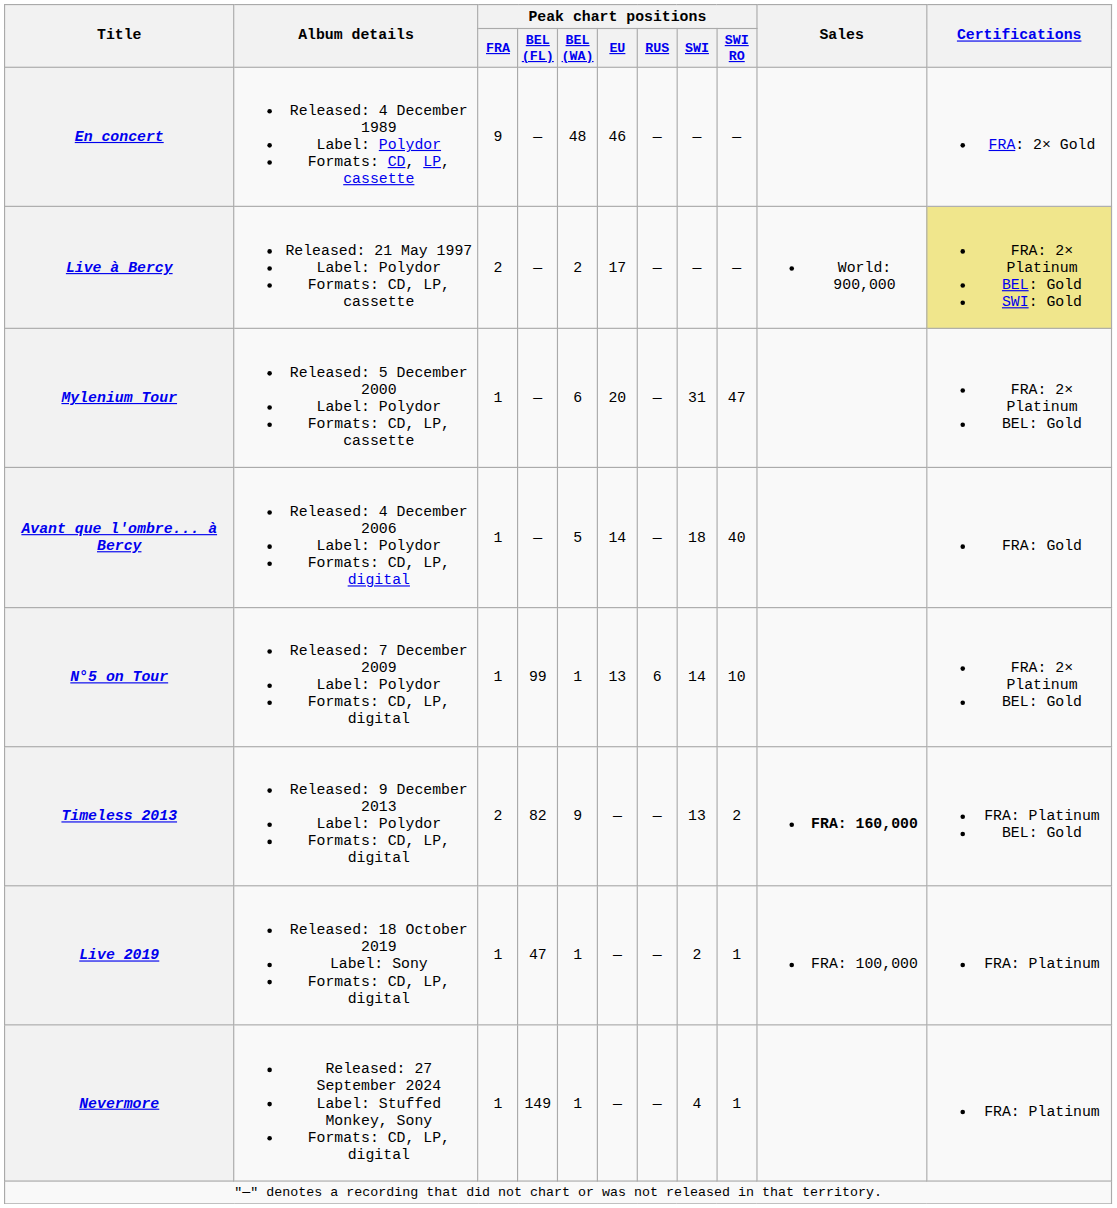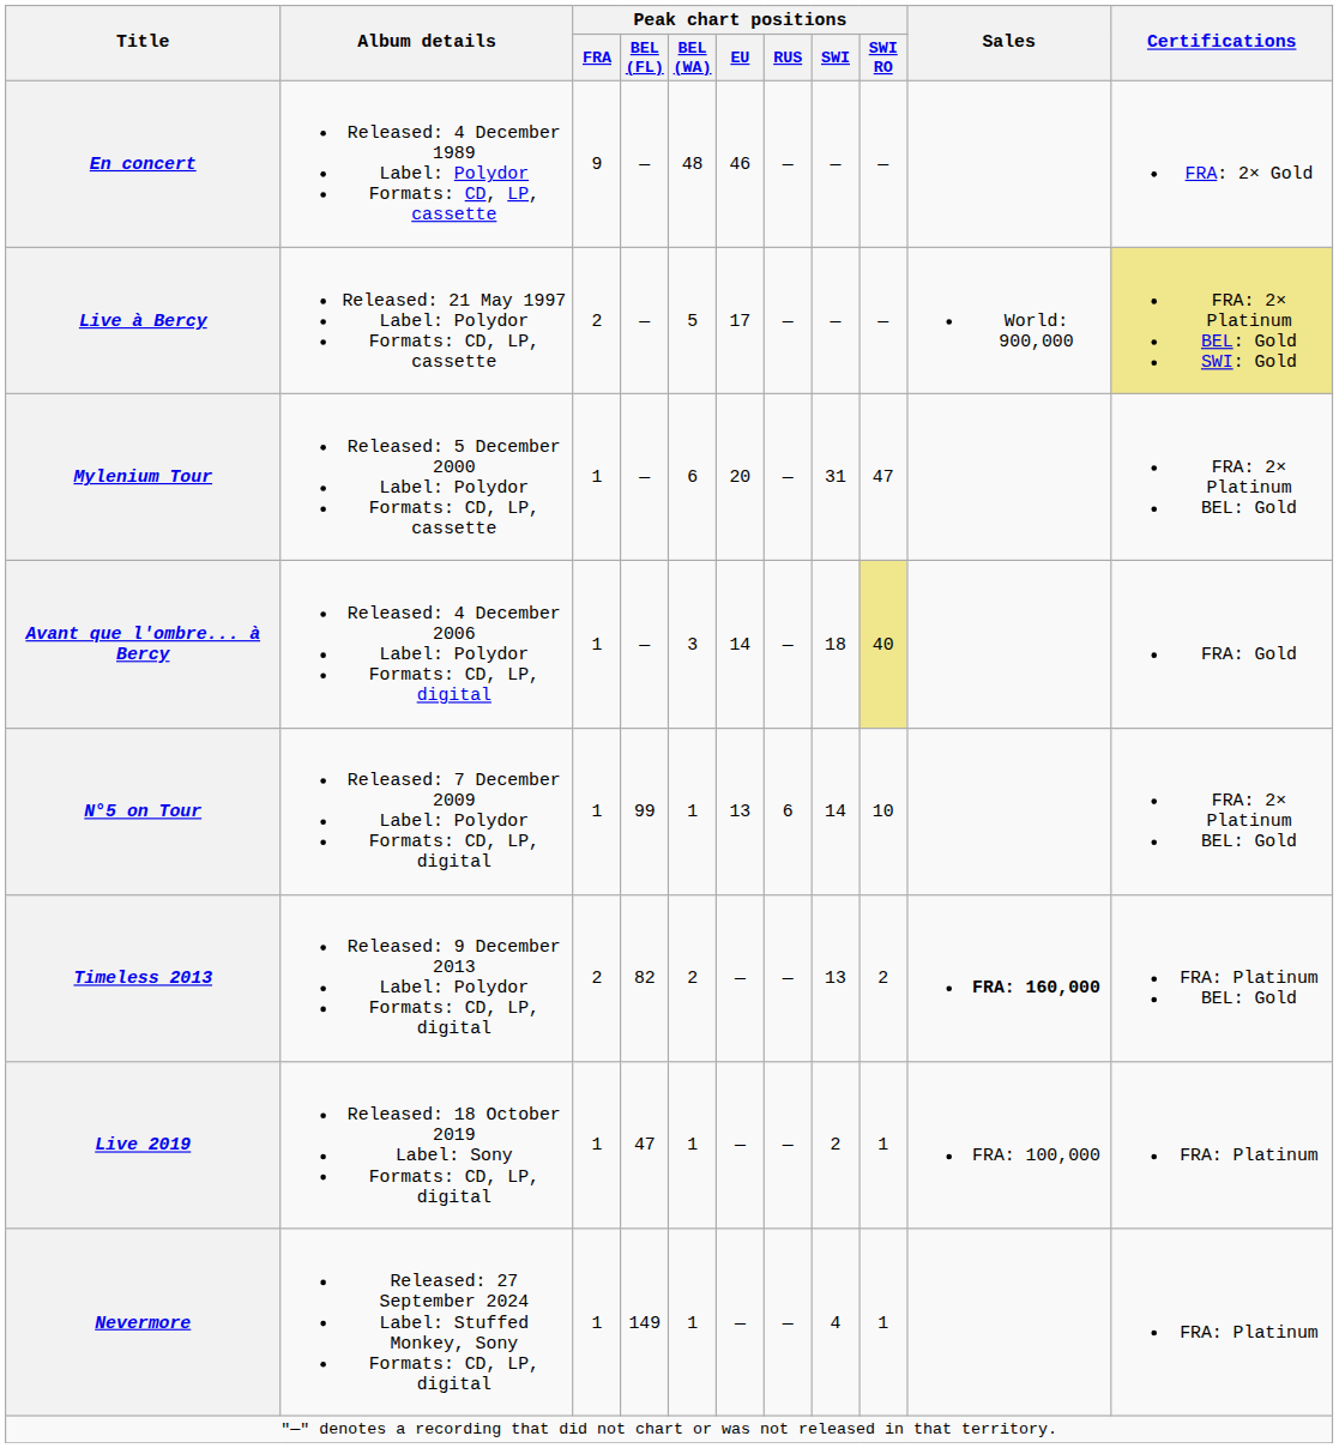Live à Bercy | Peak chart positions / BEL (WA): 2 -> 5
Avant que l'ombre... à Bercy | Peak chart positions / BEL (WA): 5 -> 3
Avant que l'ombre... à Bercy | Peak chart positions / SWI RO: no background -> khaki background
Timeless 2013 | Peak chart positions / BEL (WA): 9 -> 2
